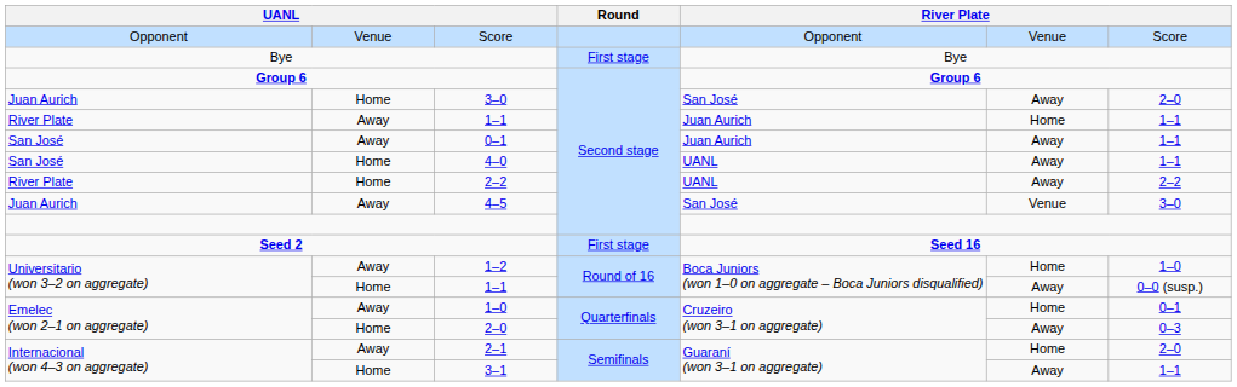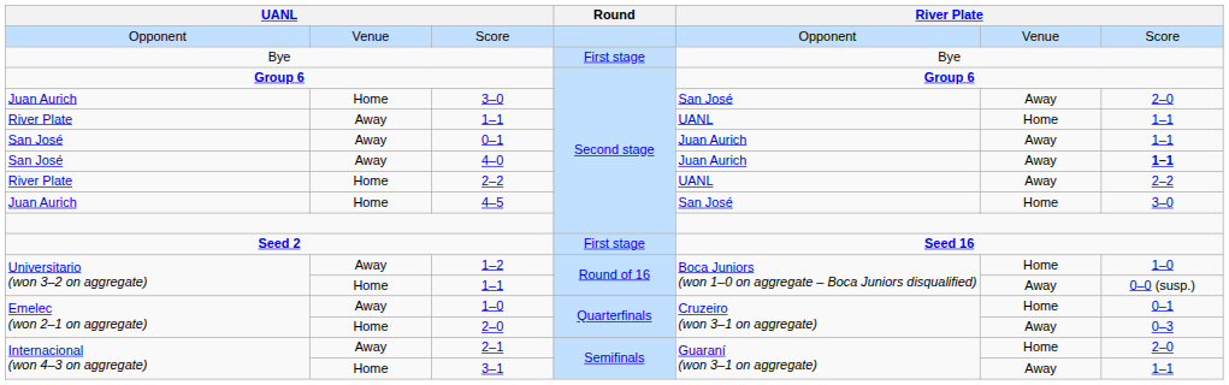River Plate / 1–1 | column 5: Juan Aurich -> UANL
4–0 | column 2: Home -> Away
4–0 | column 5: UANL -> Juan Aurich
4–0 | column 7: normal -> bold
4–5 | column 2: Away -> Home
4–5 | column 6: Venue -> Home
